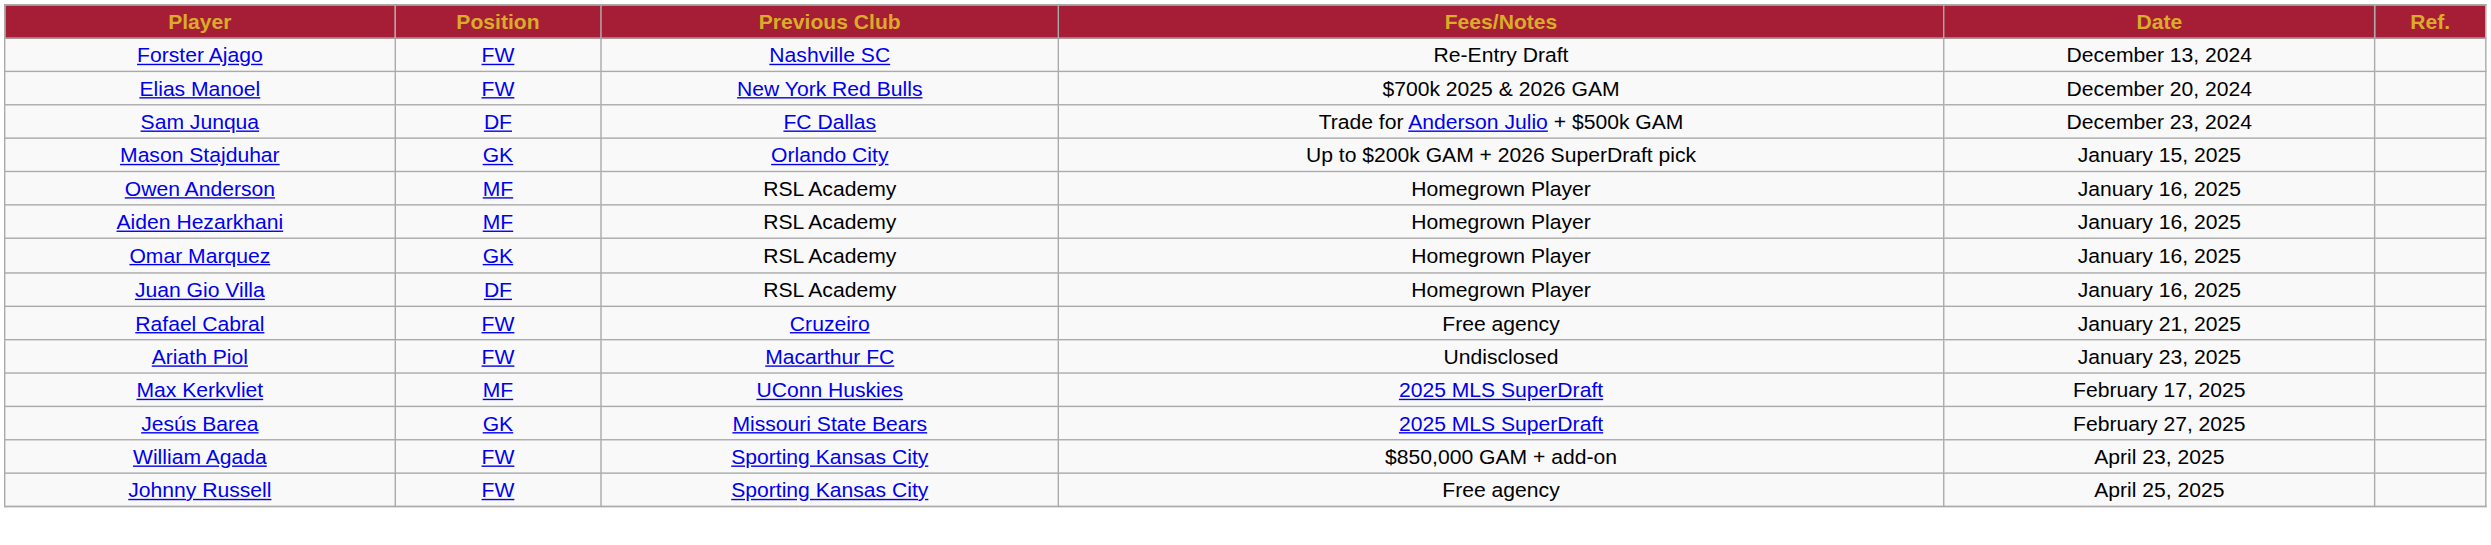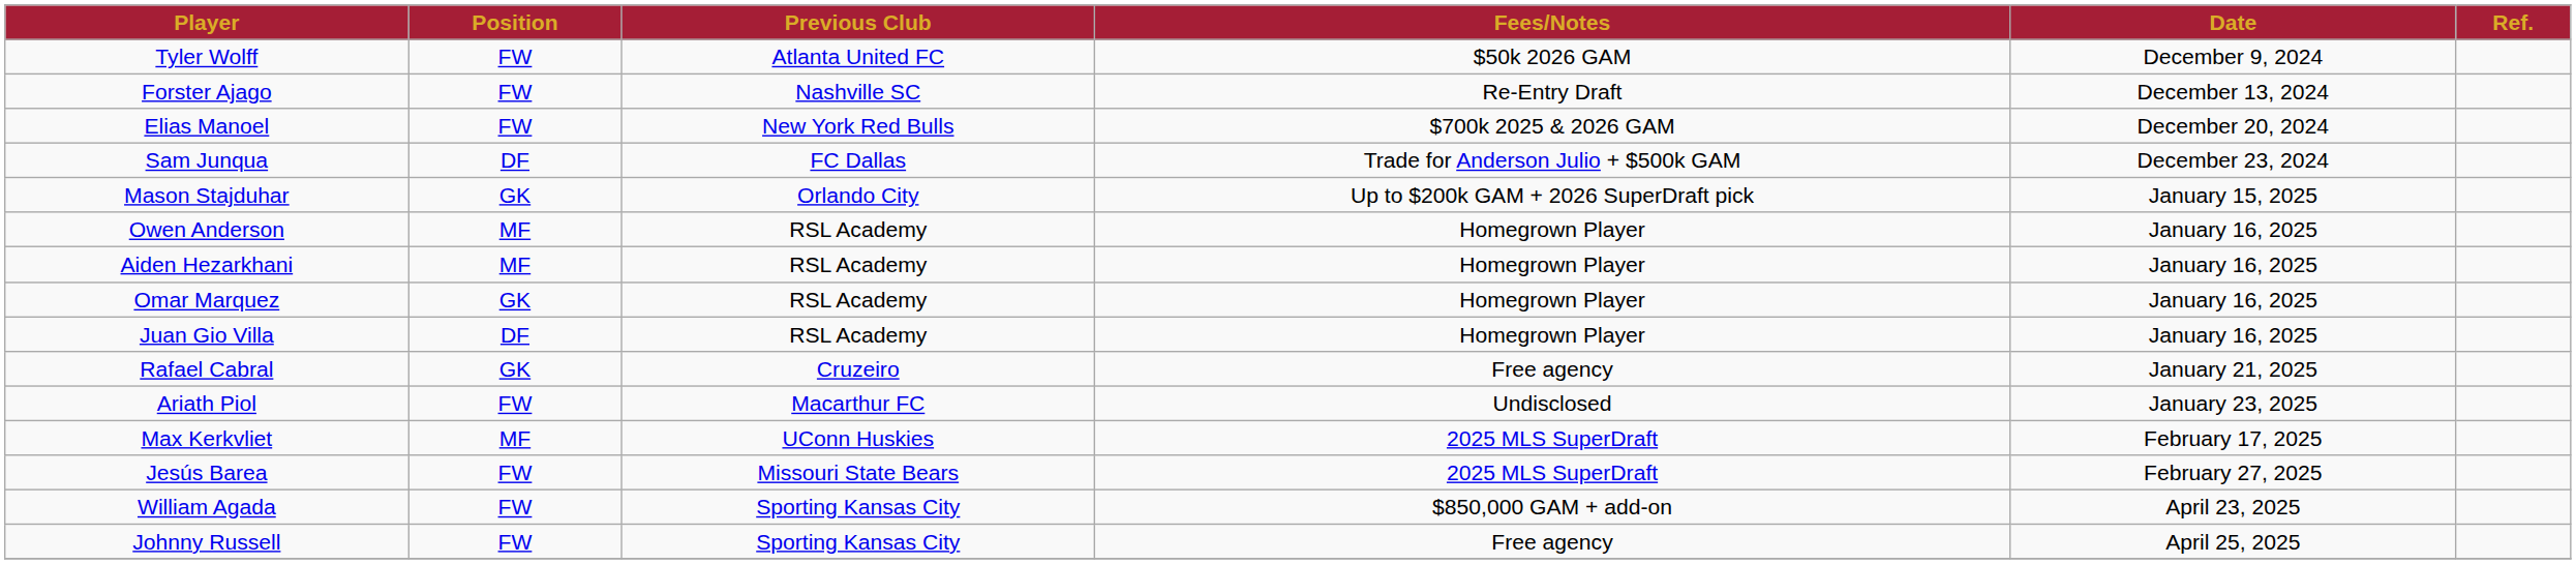+ row: Tyler Wolff | FW | Atlanta United FC | $50k 2026 GAM | December 9, 2024
Rafael Cabral | Position: FW -> GK
Jesús Barea | Position: GK -> FW
